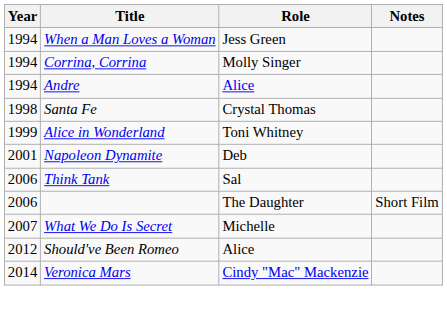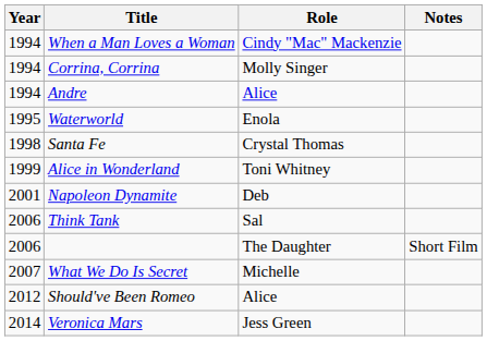When a Man Loves a Woman | Role: Jess Green -> Cindy "Mac" Mackenzie
+ row: 1995 | Waterworld | Enola
Veronica Mars | Role: Cindy "Mac" Mackenzie -> Jess Green
